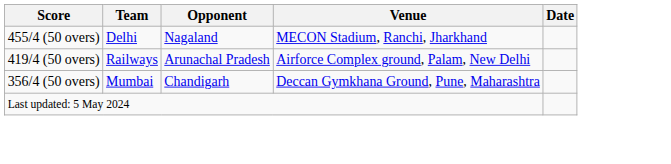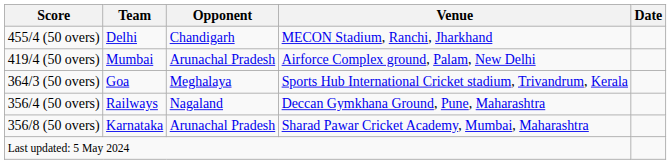455/4 (50 overs) | Opponent: Nagaland -> Chandigarh
419/4 (50 overs) | Team: Railways -> Mumbai
+ row: 364/3 (50 overs) | Goa | Meghalaya | Sports Hub International Cricket stadium, Trivandrum, Kerala
356/4 (50 overs) | Team: Mumbai -> Railways
356/4 (50 overs) | Opponent: Chandigarh -> Nagaland
+ row: 356/8 (50 overs) | Karnataka | Arunachal Pradesh | Sharad Pawar Cricket Academy, Mumbai, Maharashtra
